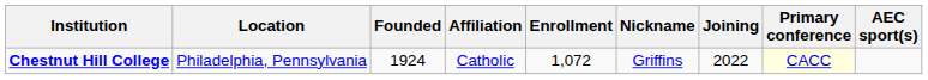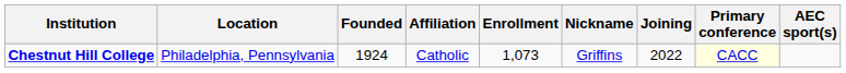Chestnut Hill College | Enrollment: 1,072 -> 1,073
